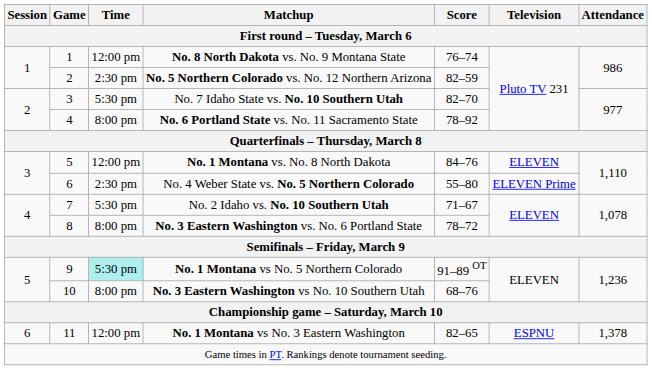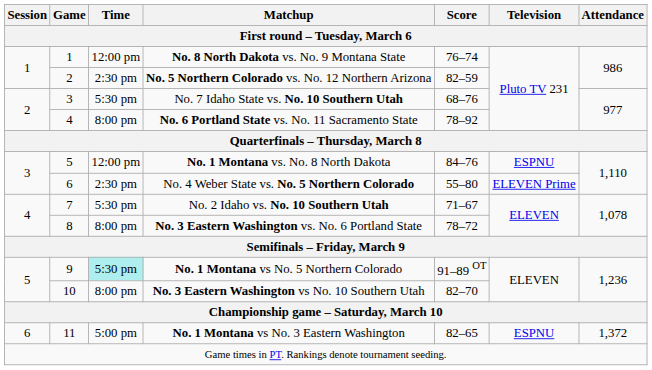No. 7 Idaho State vs. No. 10 Southern Utah | Score: 82–70 -> 68–76
No. 1 Montana vs. No. 8 North Dakota | Television: ELEVEN -> ESPNU
No. 3 Eastern Washington vs No. 10 Southern Utah | Score: 68–76 -> 82–70
No. 1 Montana vs No. 3 Eastern Washington | Time: 12:00 pm -> 5:00 pm
No. 1 Montana vs No. 3 Eastern Washington | Attendance: 1,378 -> 1,372
